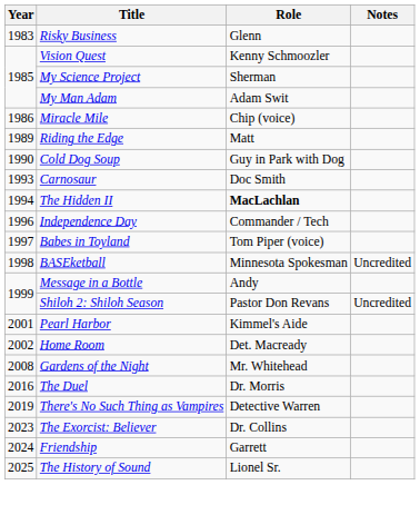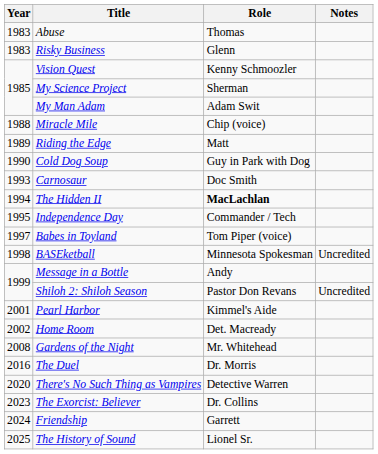+ row: 1983 | Abuse | Thomas
Miracle Mile | Year: 1986 -> 1988
Independence Day | Year: 1996 -> 1995
There's No Such Thing as Vampires | Year: 2019 -> 2020
